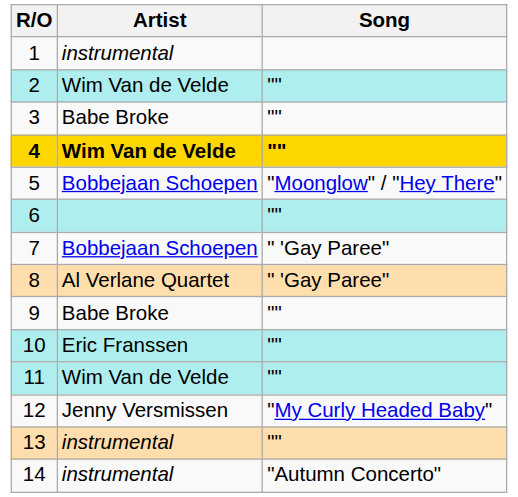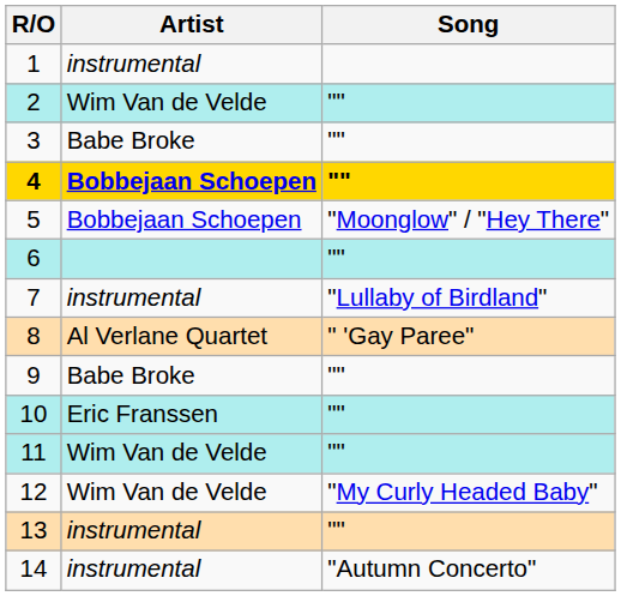4 | Artist: Wim Van de Velde -> Bobbejaan Schoepen
7 | Artist: Bobbejaan Schoepen -> instrumental
7 | Song: " 'Gay Paree" -> "Lullaby of Birdland"
12 | Artist: Jenny Versmissen -> Wim Van de Velde
